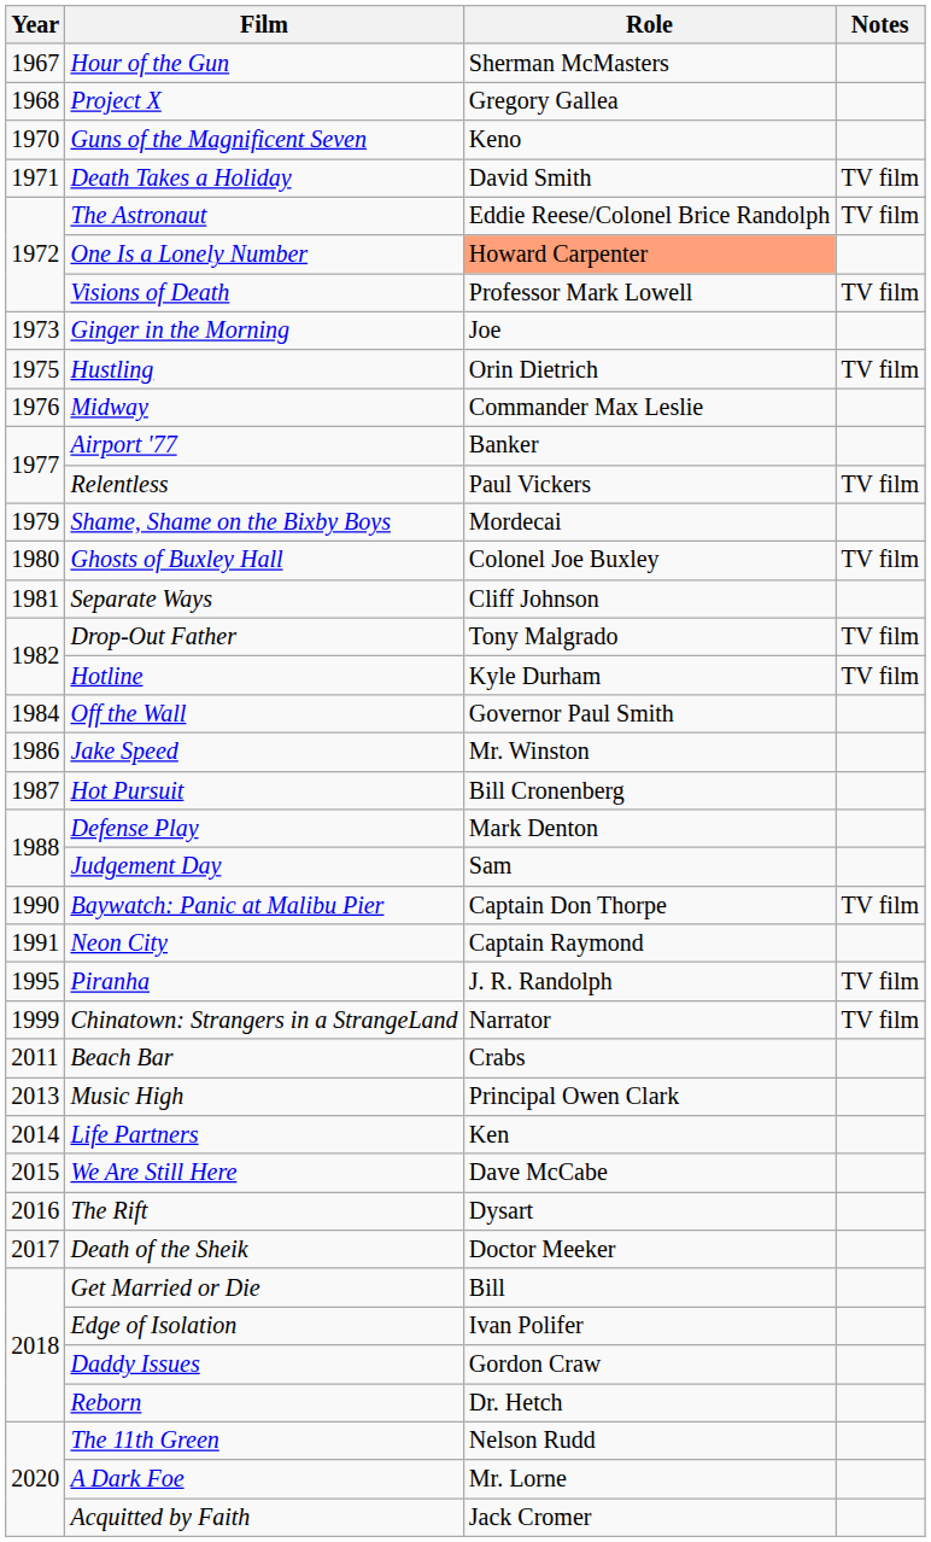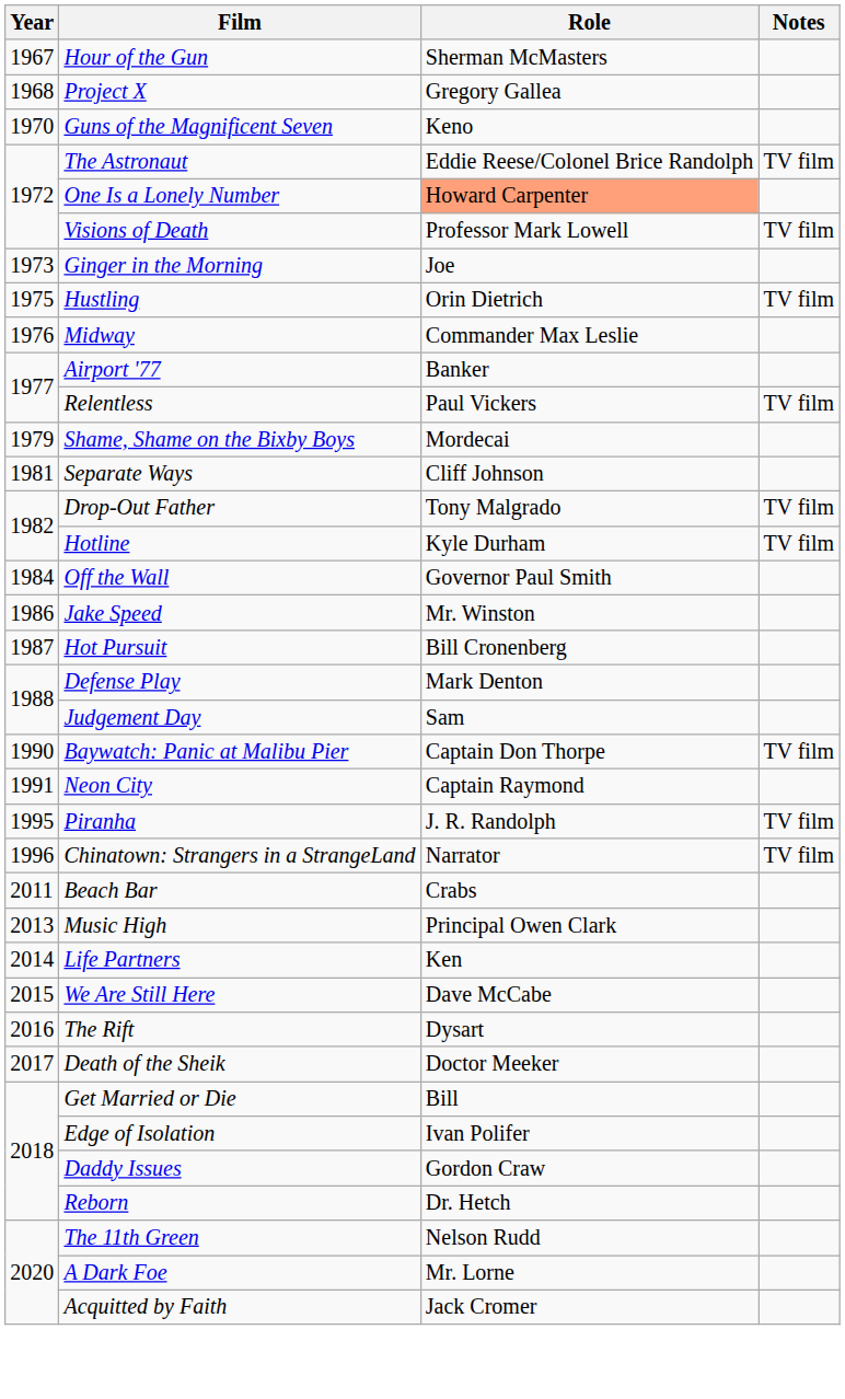- row: 1971 | Death Takes a Holiday | David Smith | TV film
- row: 1980 | Ghosts of Buxley Hall | Colonel Joe Buxley | TV film
Chinatown: Strangers in a StrangeLand | Year: 1999 -> 1996
